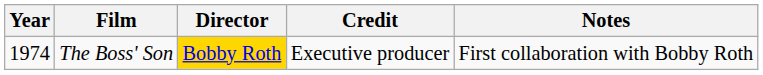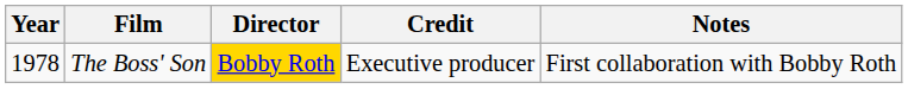The Boss' Son | Year: 1974 -> 1978
